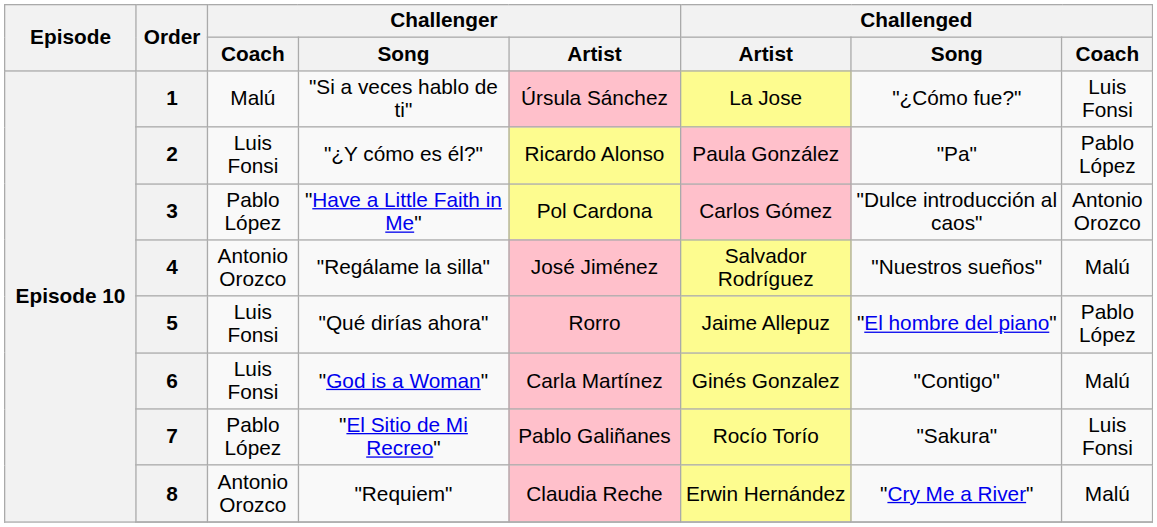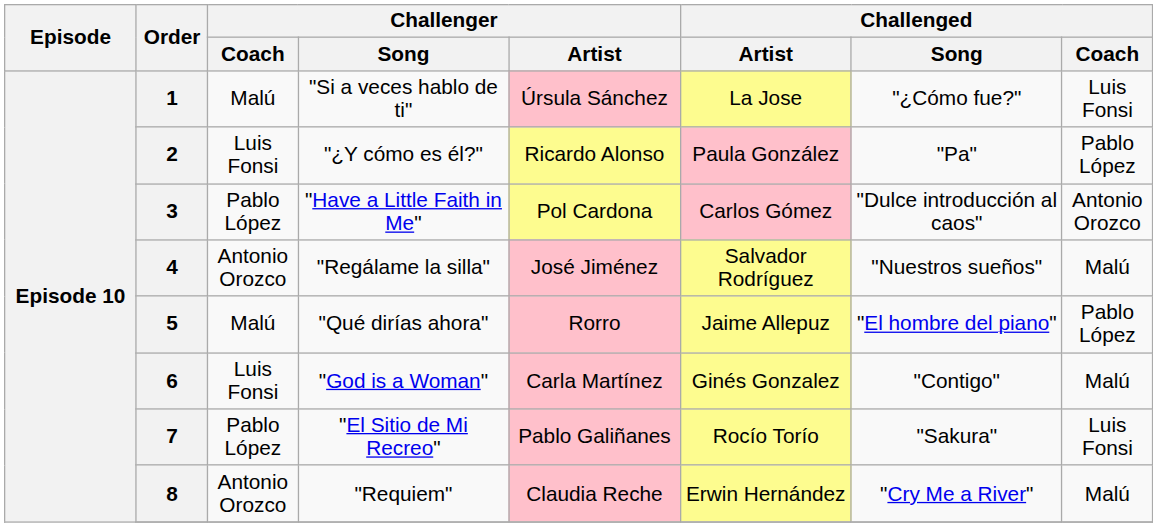5 | Challenger / Coach: Luis Fonsi -> Malú
